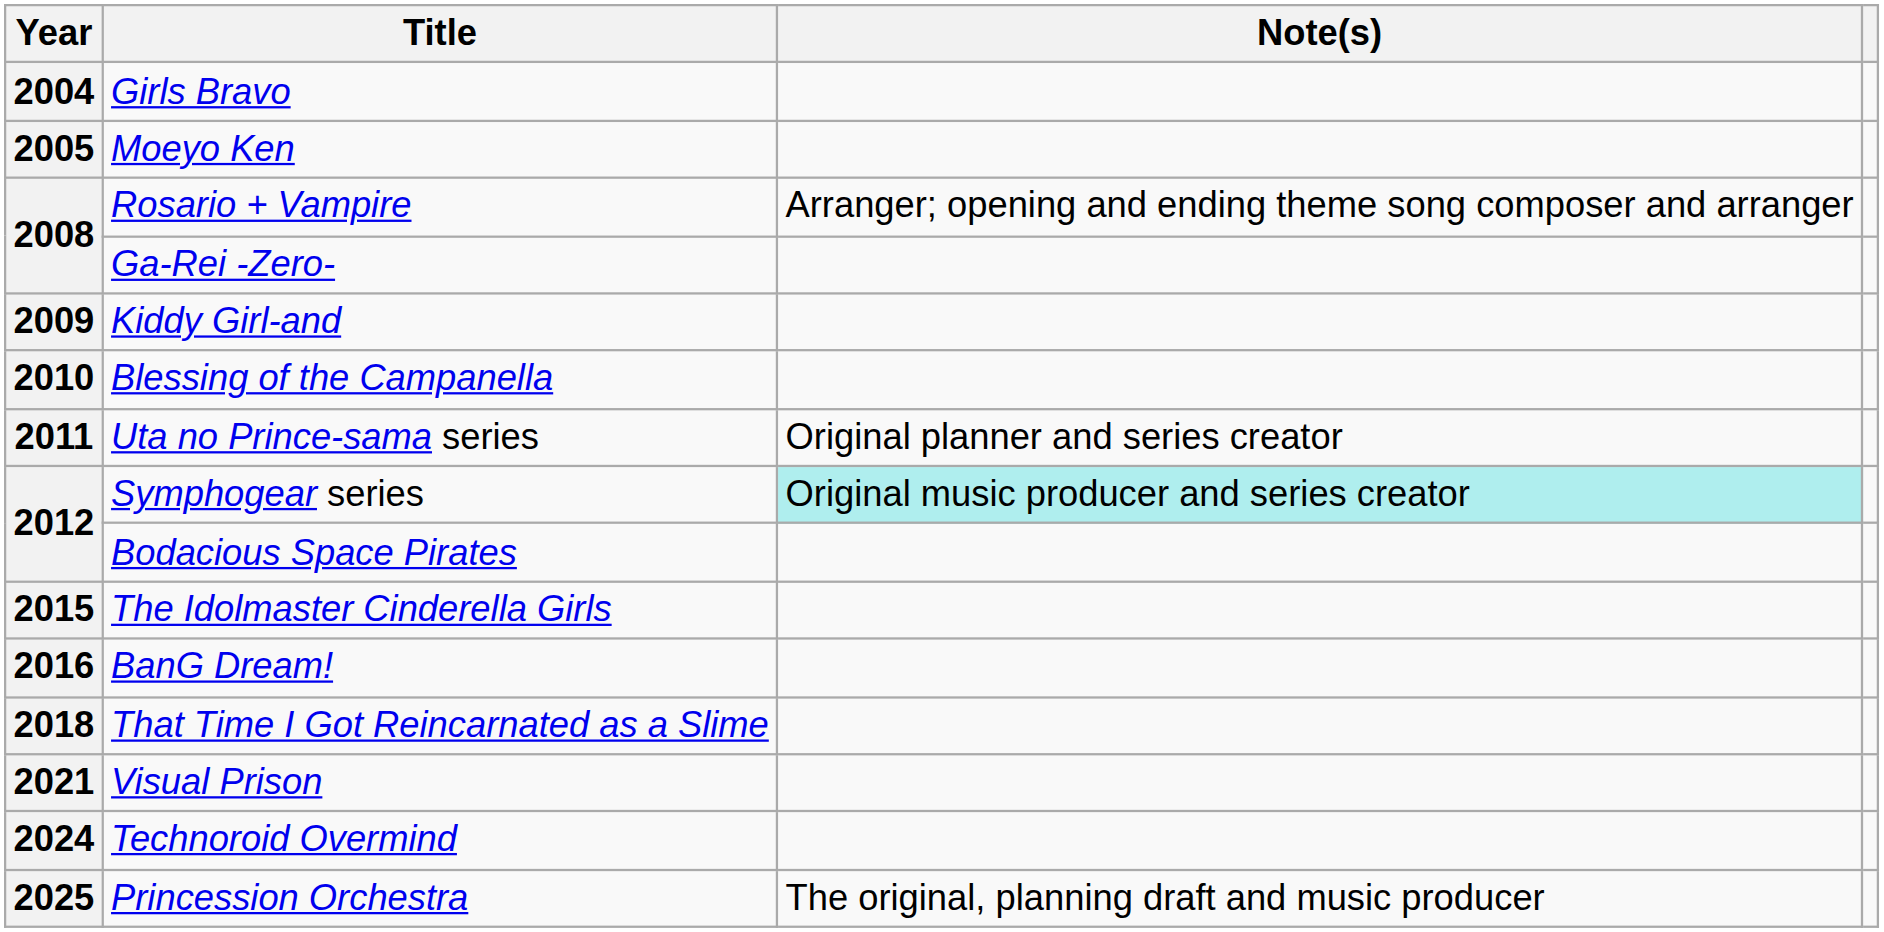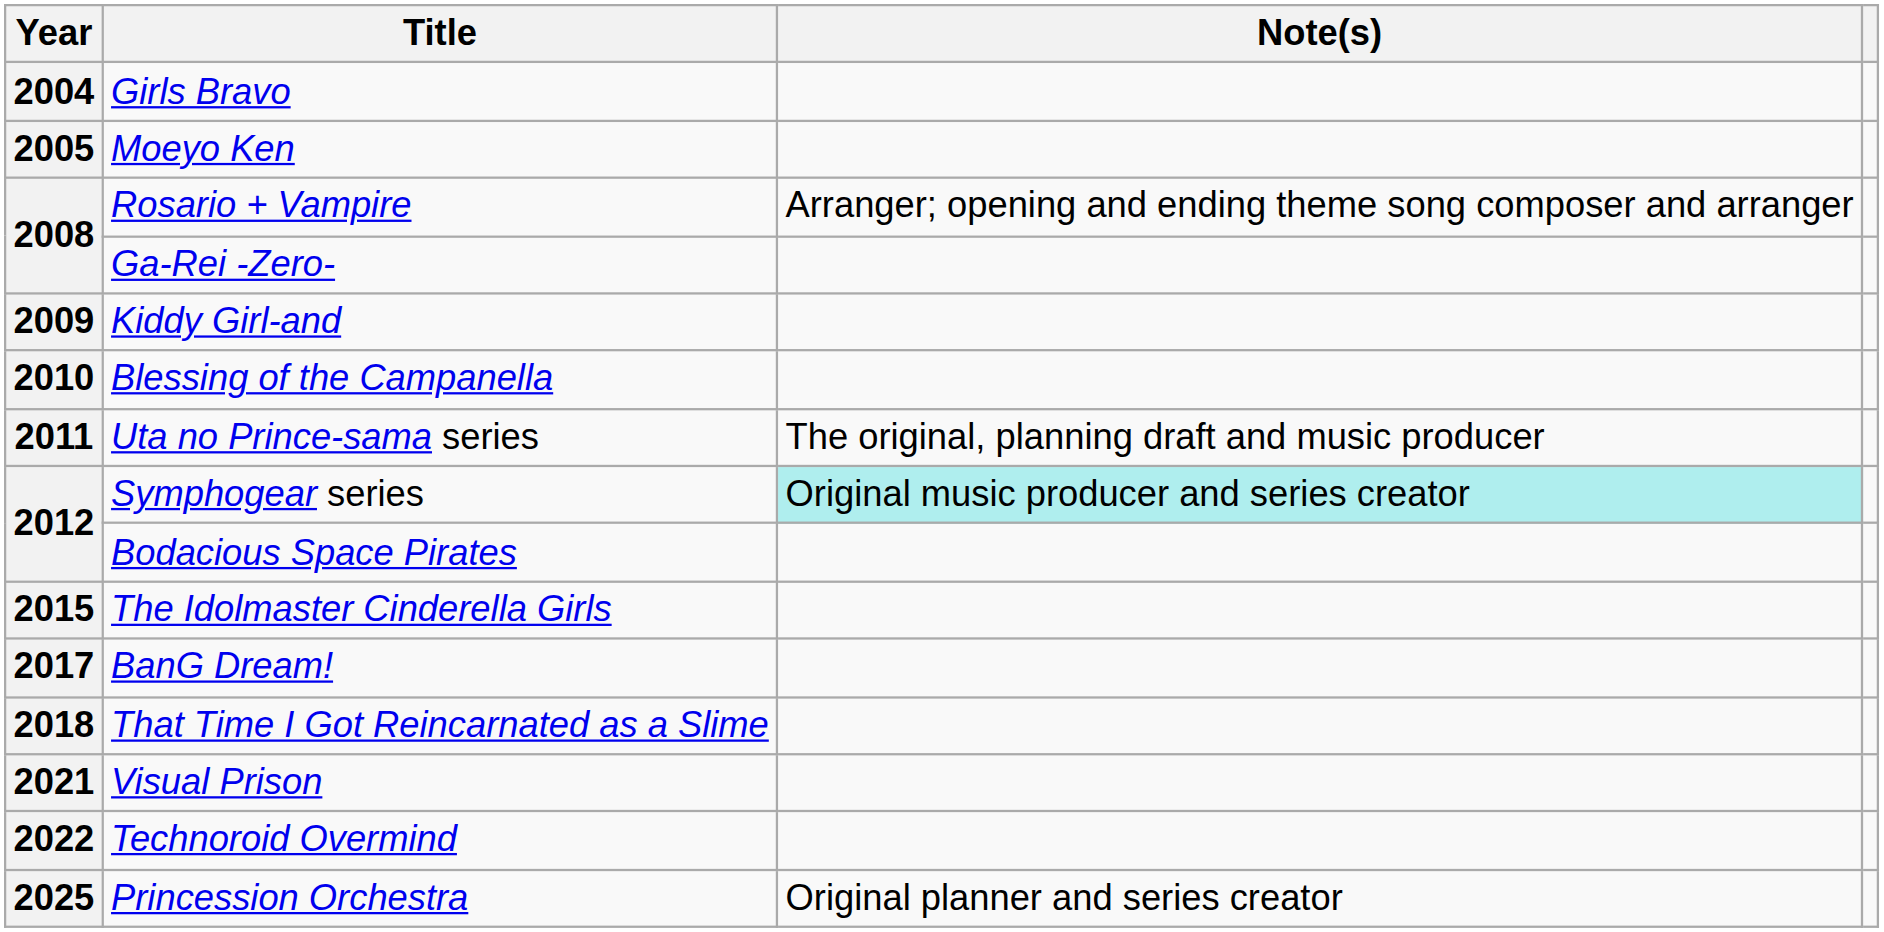Uta no Prince-sama series | Note(s): Original planner and series creator -> The original, planning draft and music producer
BanG Dream! | Year: 2016 -> 2017
Technoroid Overmind | Year: 2024 -> 2022
Princession Orchestra | Note(s): The original, planning draft and music producer -> Original planner and series creator
